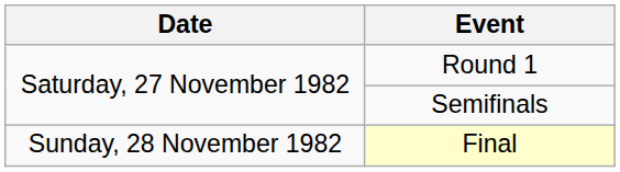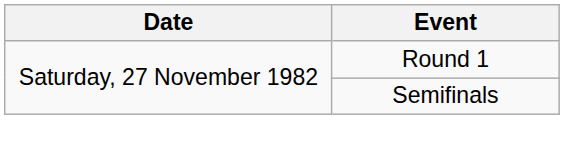- row: Sunday, 28 November 1982 | Final
